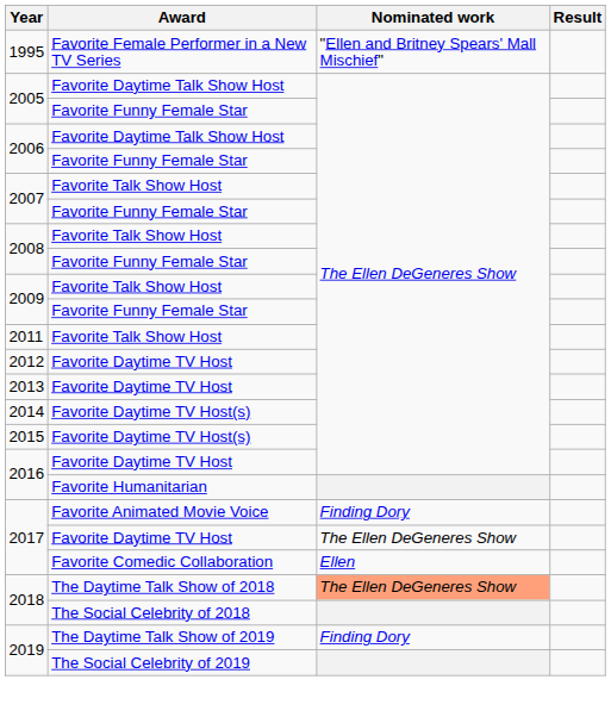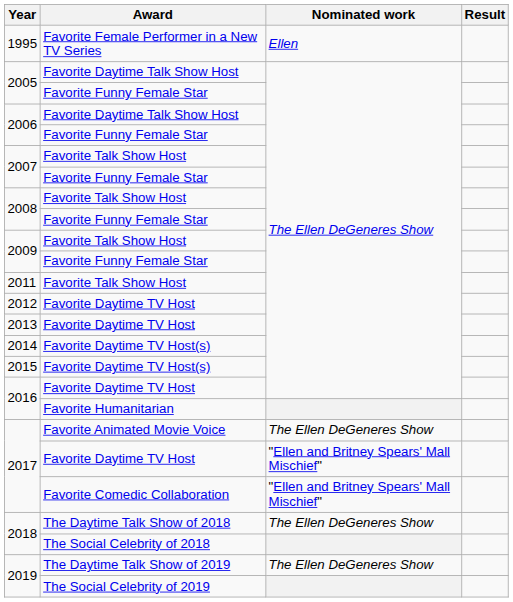1995 | Nominated work: "Ellen and Britney Spears' Mall Mischief" -> Ellen
2017 / Favorite Animated Movie Voice | Nominated work: Finding Dory -> The Ellen DeGeneres Show
2017 / Favorite Daytime TV Host | Nominated work: The Ellen DeGeneres Show -> "Ellen and Britney Spears' Mall Mischief"
2017 / Favorite Comedic Collaboration | Nominated work: Ellen -> "Ellen and Britney Spears' Mall Mischief"
2018 / The Daytime Talk Show of 2018 | Nominated work: lightsalmon background -> no background
2019 / The Daytime Talk Show of 2019 | Nominated work: Finding Dory -> The Ellen DeGeneres Show
